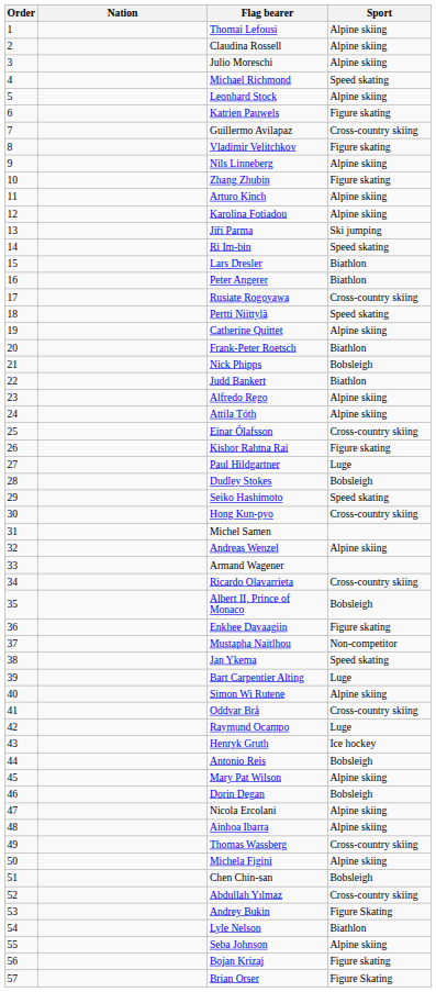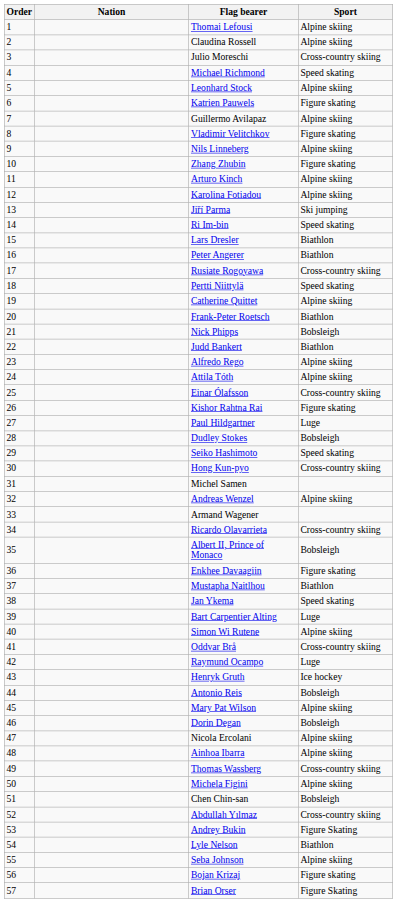Julio Moreschi | Sport: Alpine skiing -> Cross-country skiing
Guillermo Avilapaz | Sport: Cross-country skiing -> Alpine skiing
Mustapha Naitlhou | Sport: Non-competitor -> Biathlon
